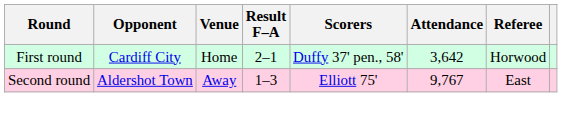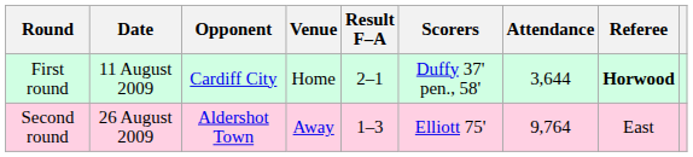+ column: Date | 11 August 2009 | 26 August 2009
First round | Attendance: 3,642 -> 3,644
First round | Referee: normal -> bold
Second round | Attendance: 9,767 -> 9,764
